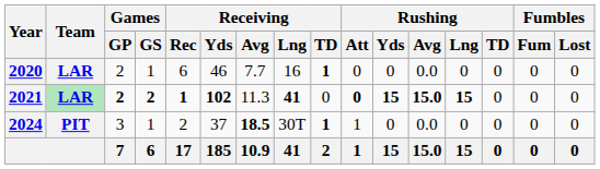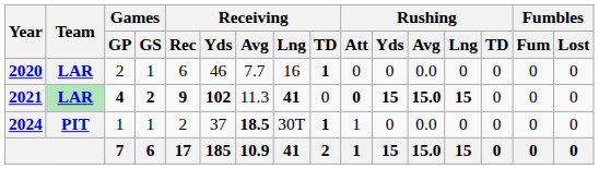2021 | Games / GP: 2 -> 4
2021 | Receiving / Rec: 1 -> 9
2024 | Games / GP: 3 -> 1
